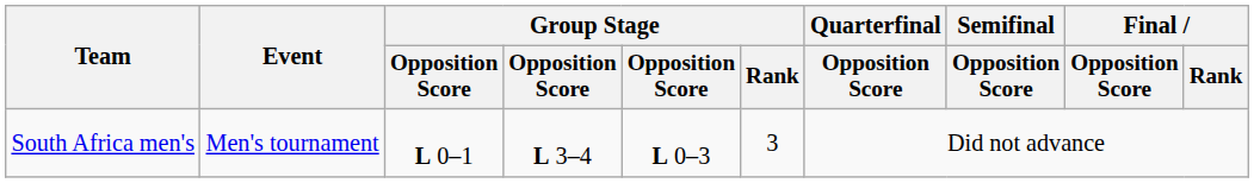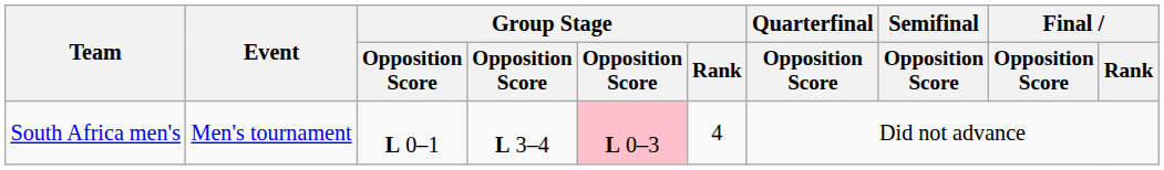South Africa men's | column 5: no background -> pink background
South Africa men's | Group Stage / Rank: 3 -> 4
